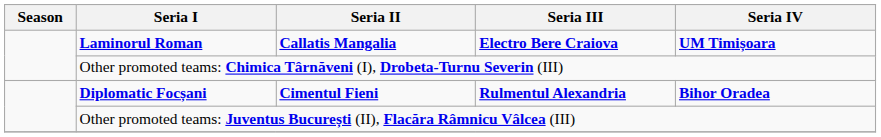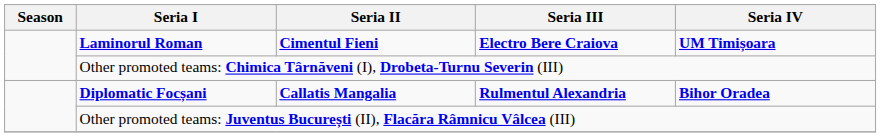Laminorul Roman | Seria II: Callatis Mangalia -> Cimentul Fieni
Diplomatic Focșani | Seria II: Cimentul Fieni -> Callatis Mangalia
